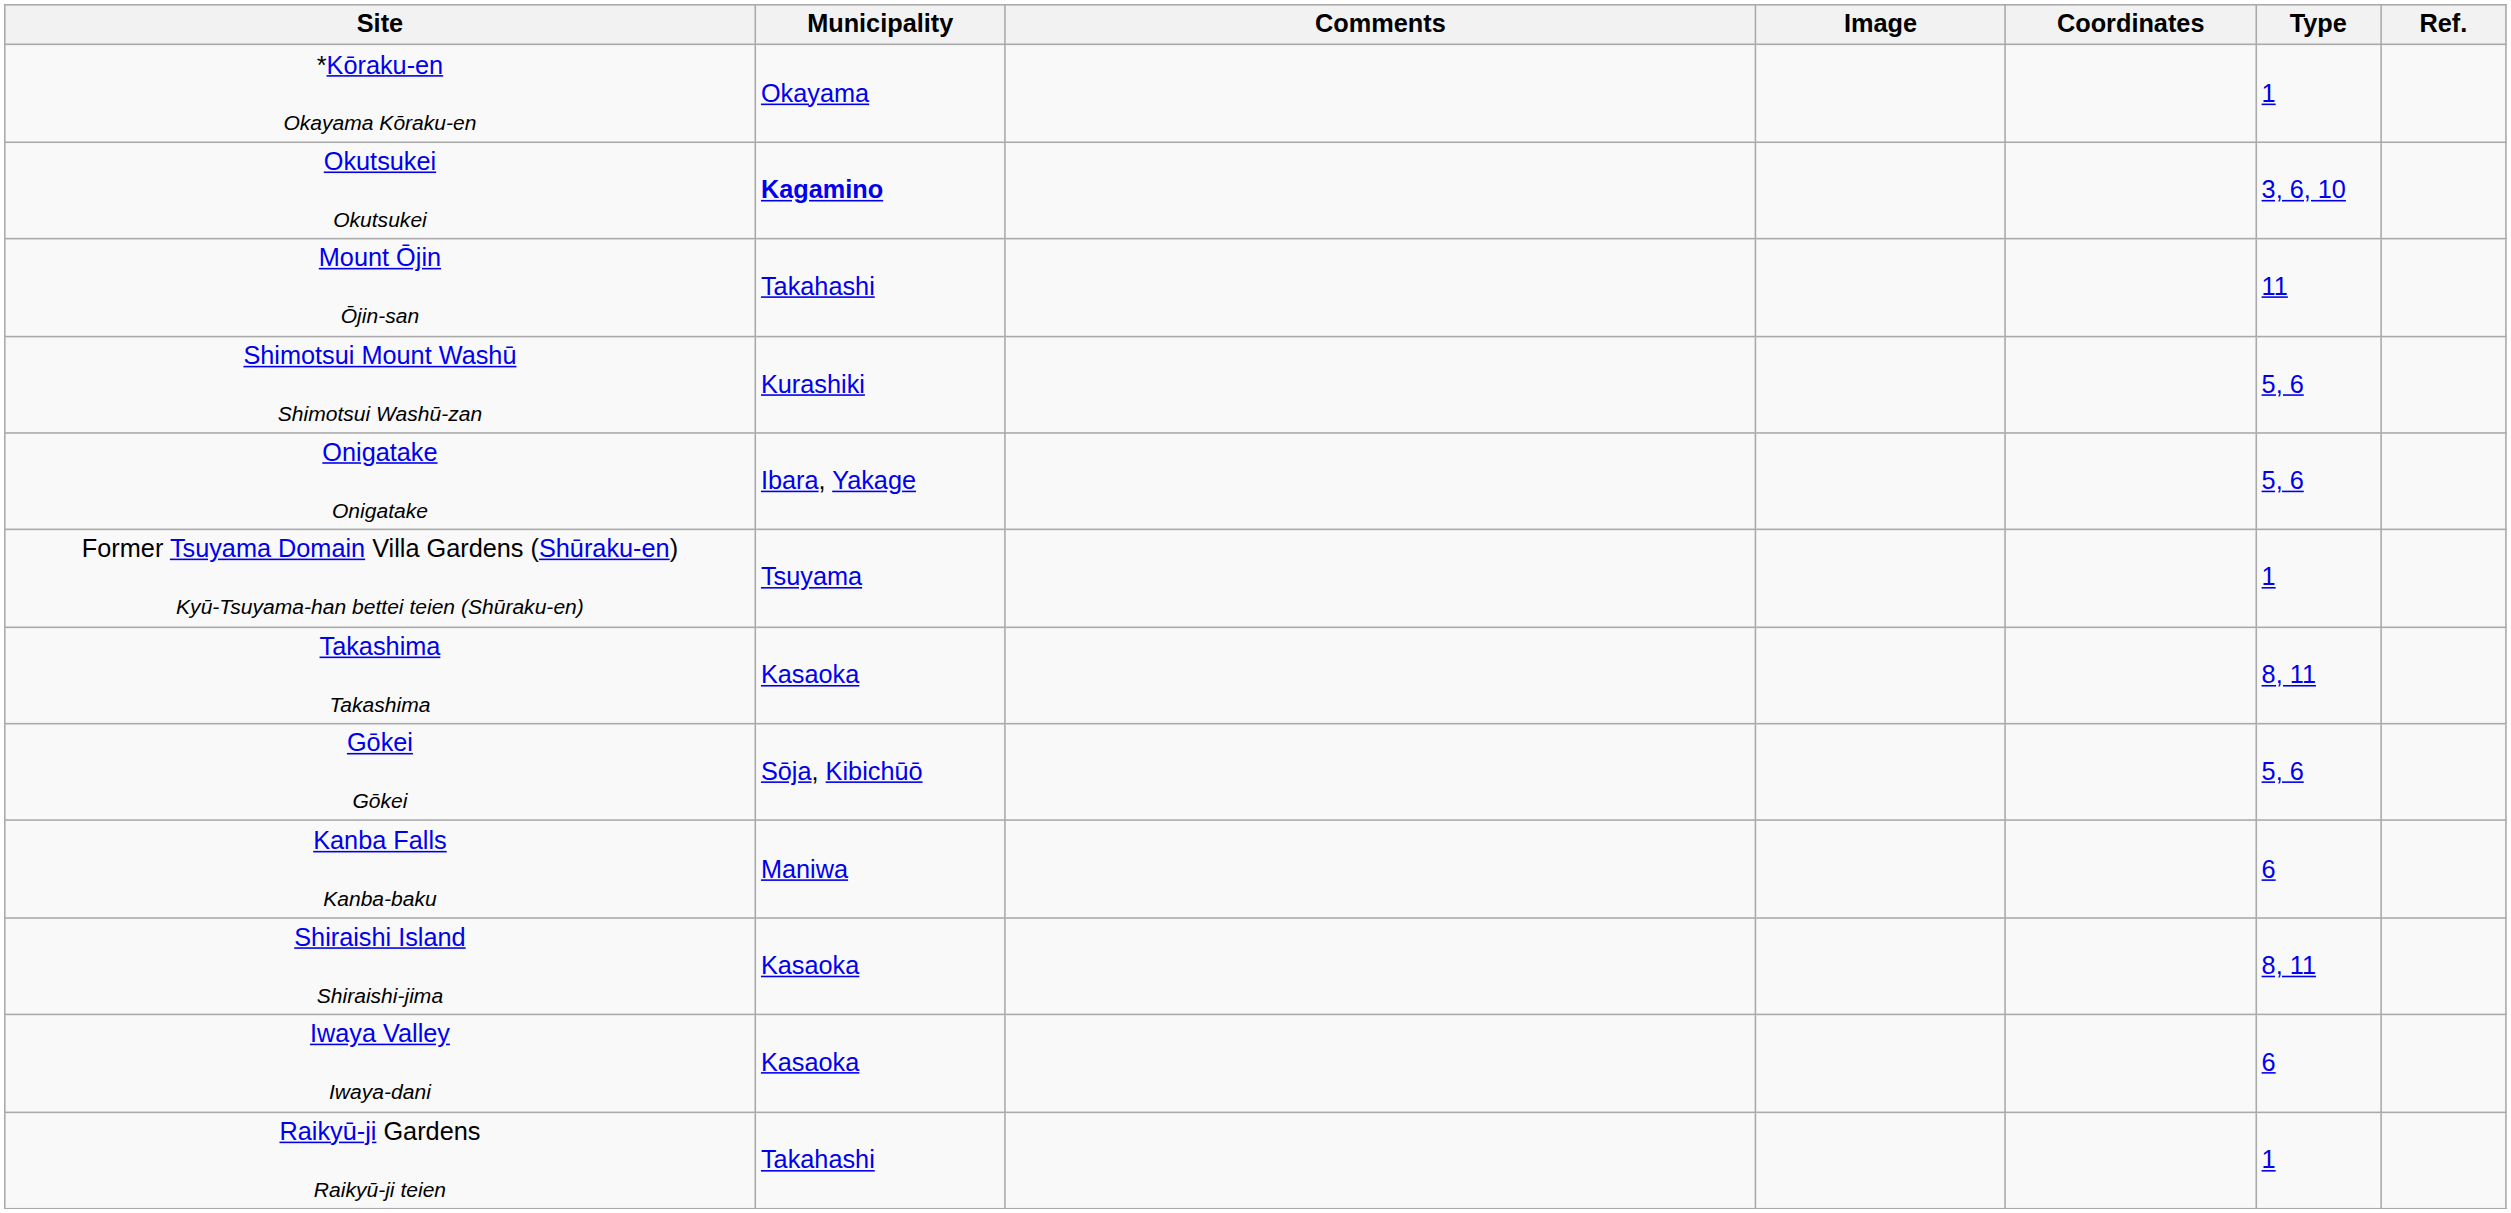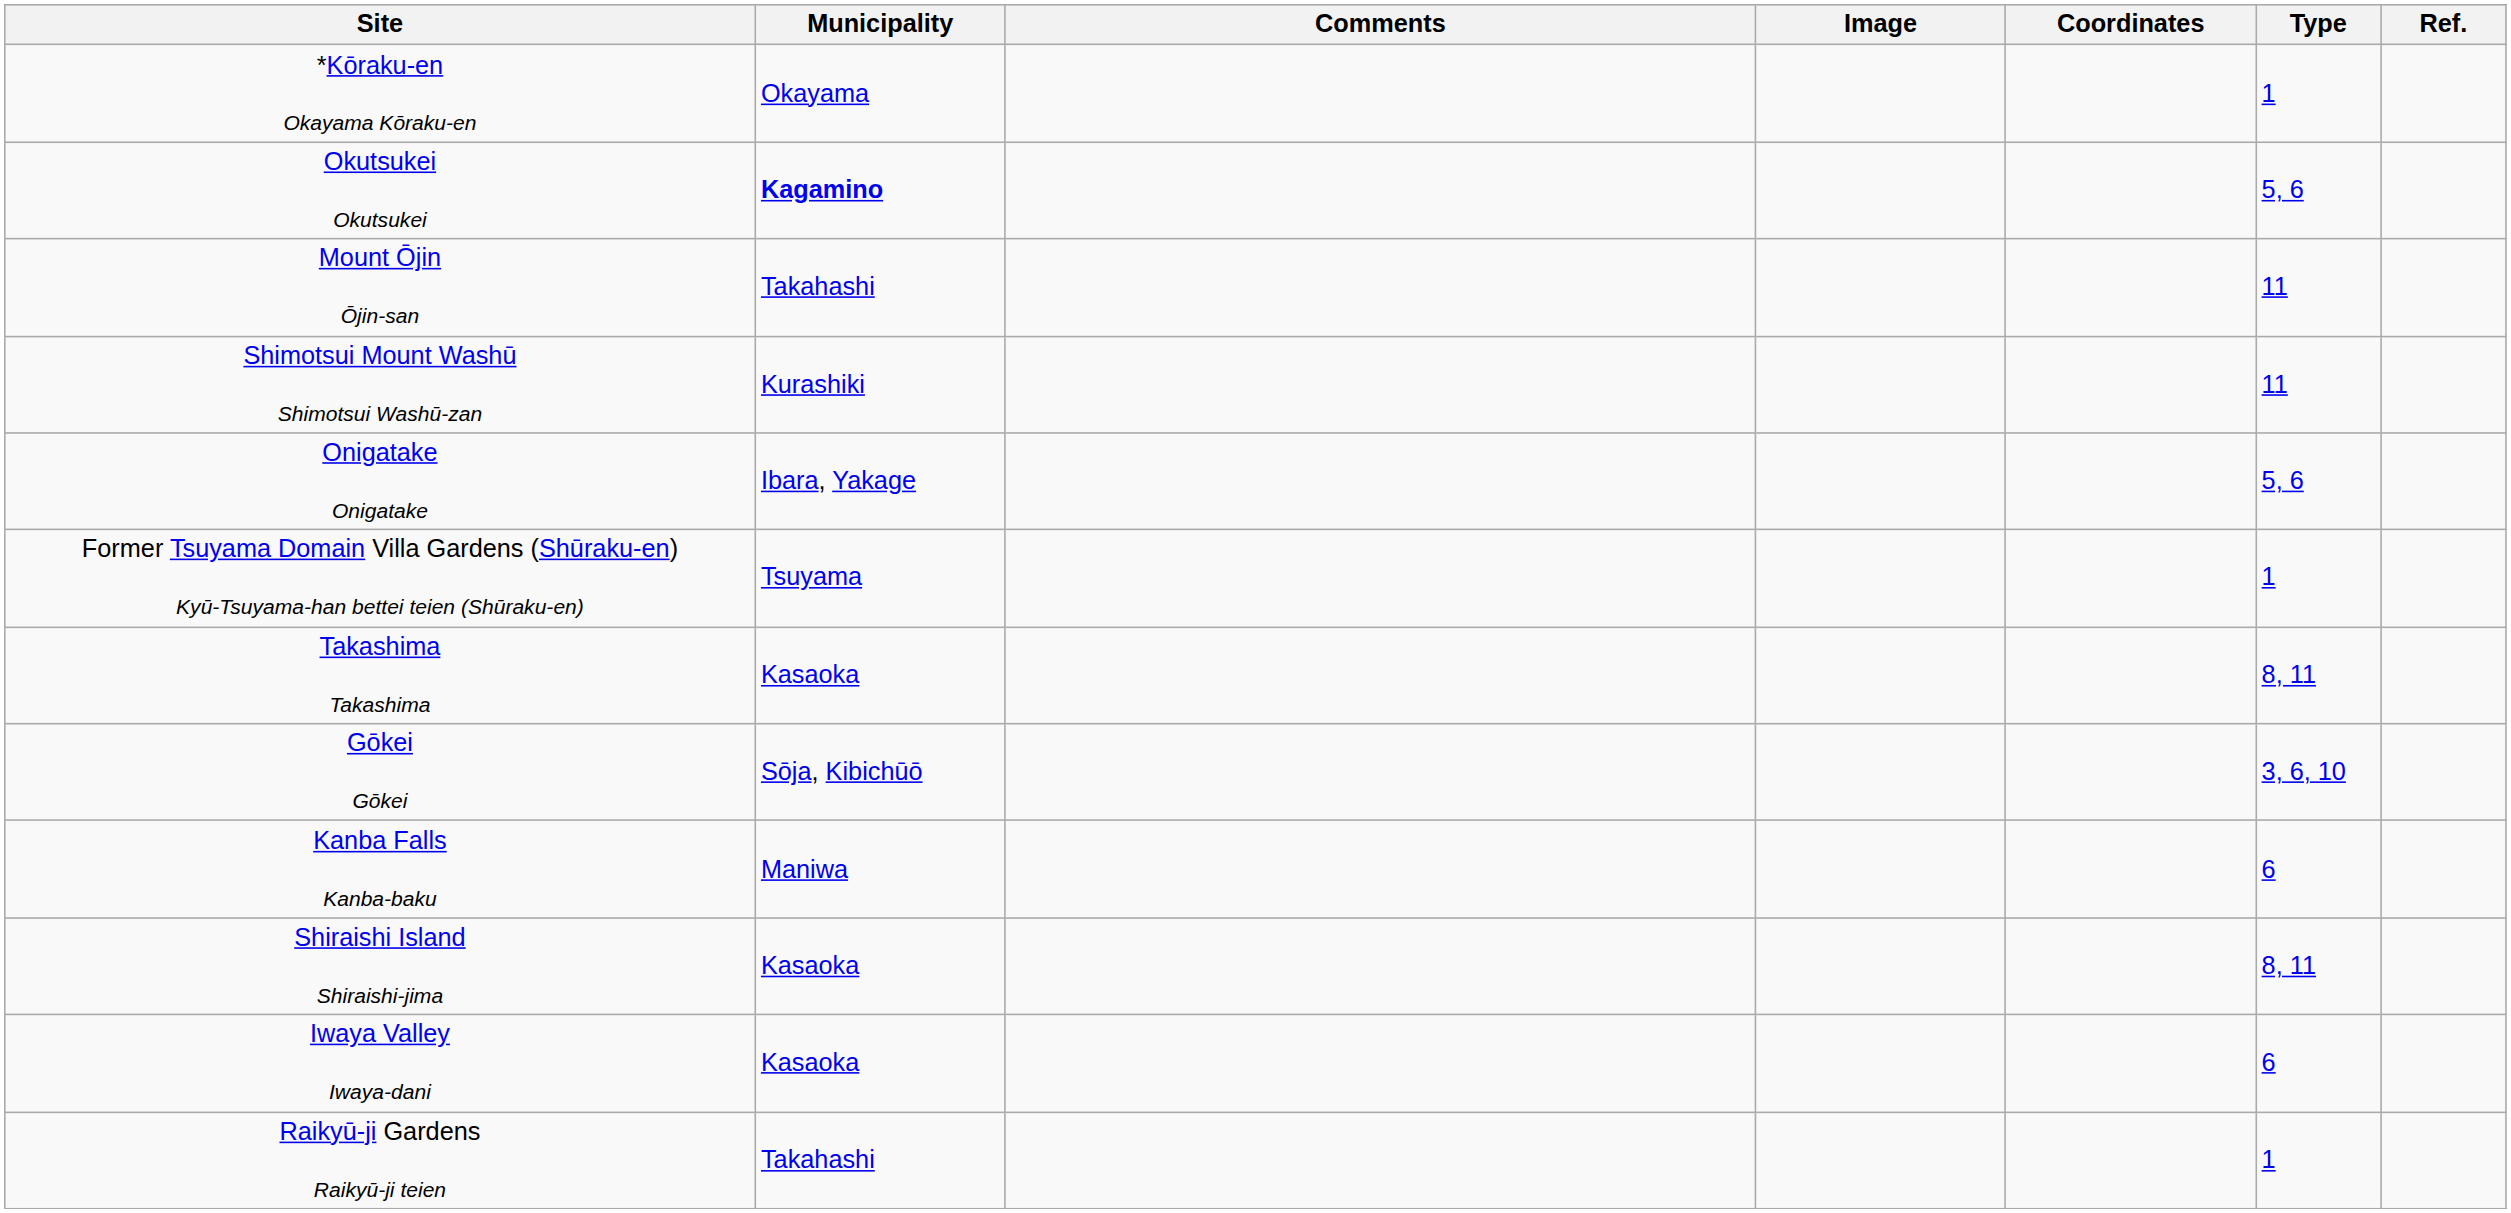Okutsukei Okutsukei | Type: 3, 6, 10 -> 5, 6
Shimotsui Mount Washū Shimotsui Washū-zan | Type: 5, 6 -> 11
Gōkei Gōkei | Type: 5, 6 -> 3, 6, 10
